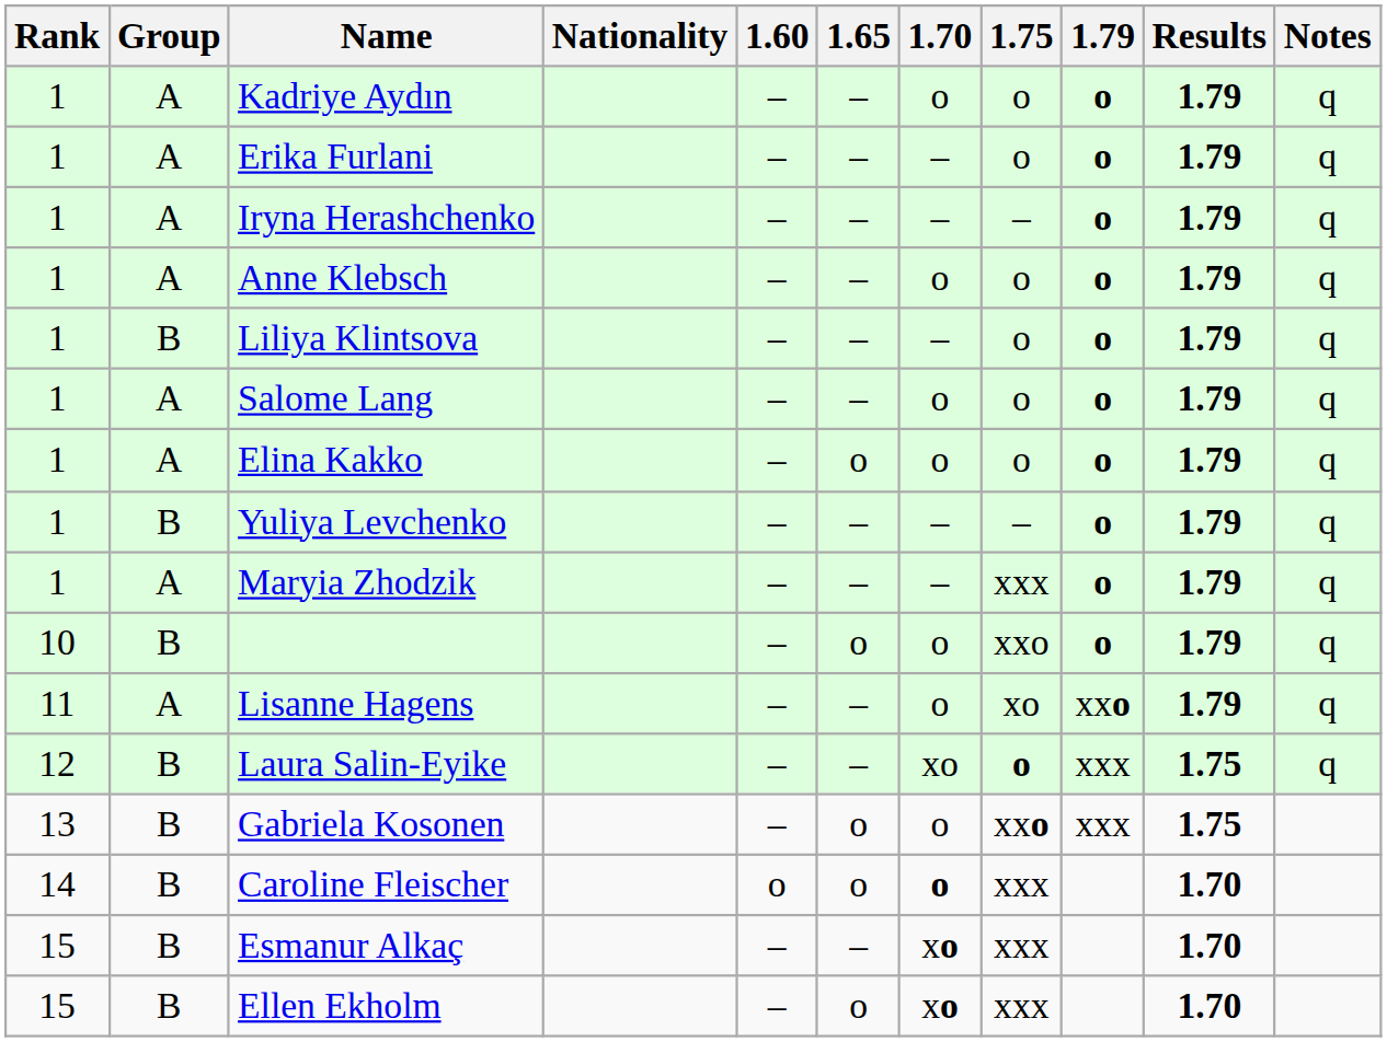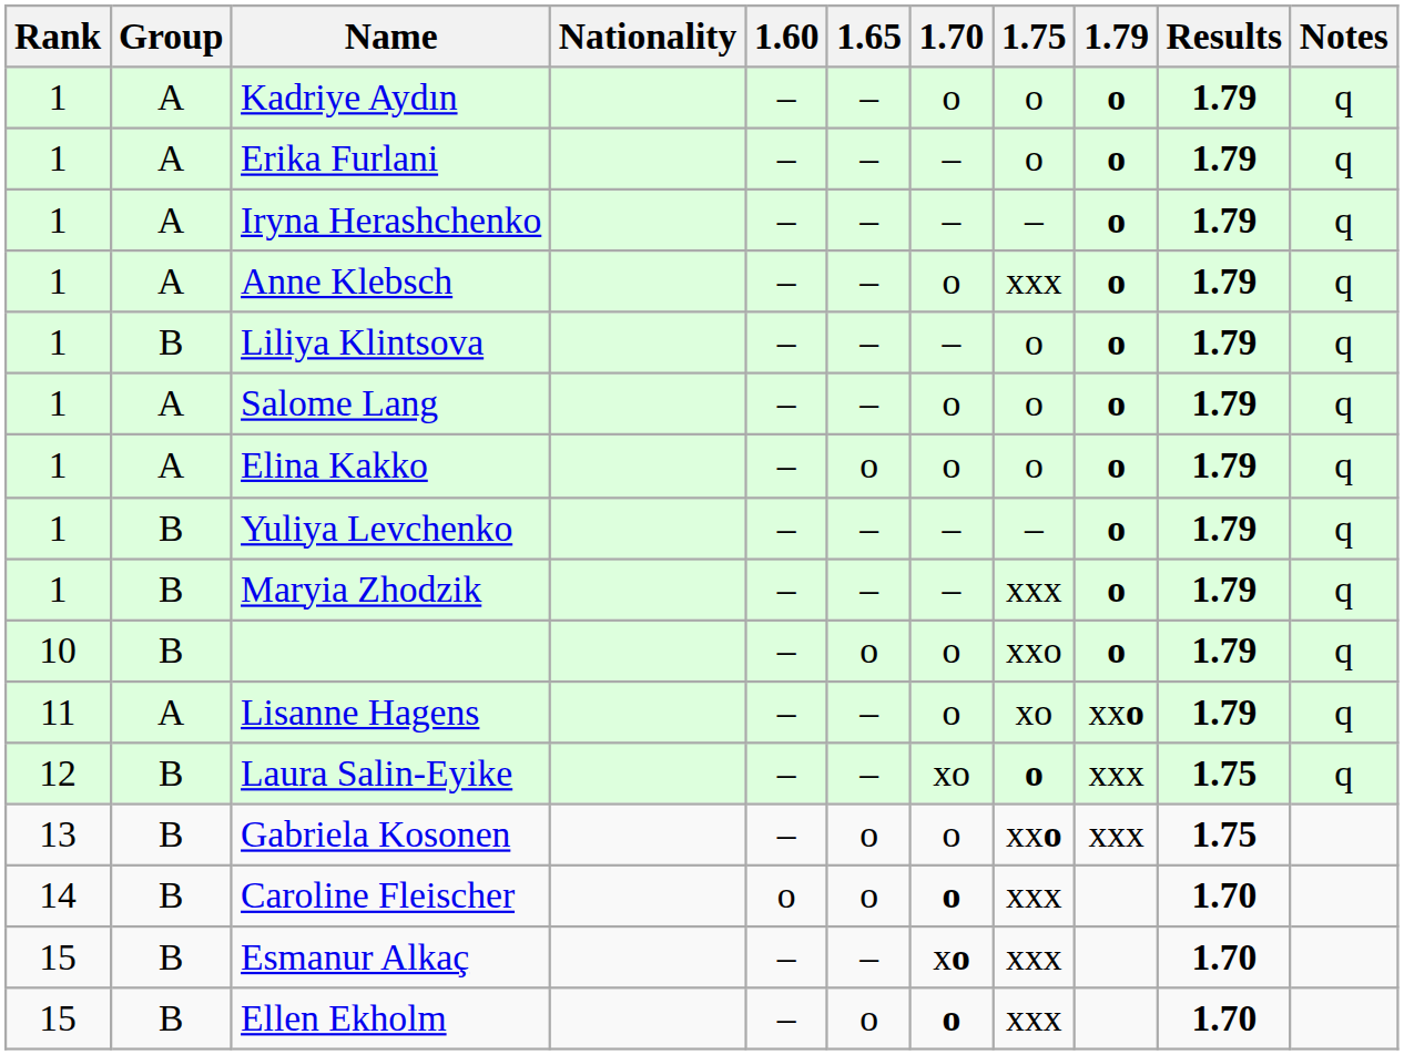Anne Klebsch | 1.75: o -> xxx
Maryia Zhodzik | Group: A -> B
Ellen Ekholm | 1.70: xo -> o
